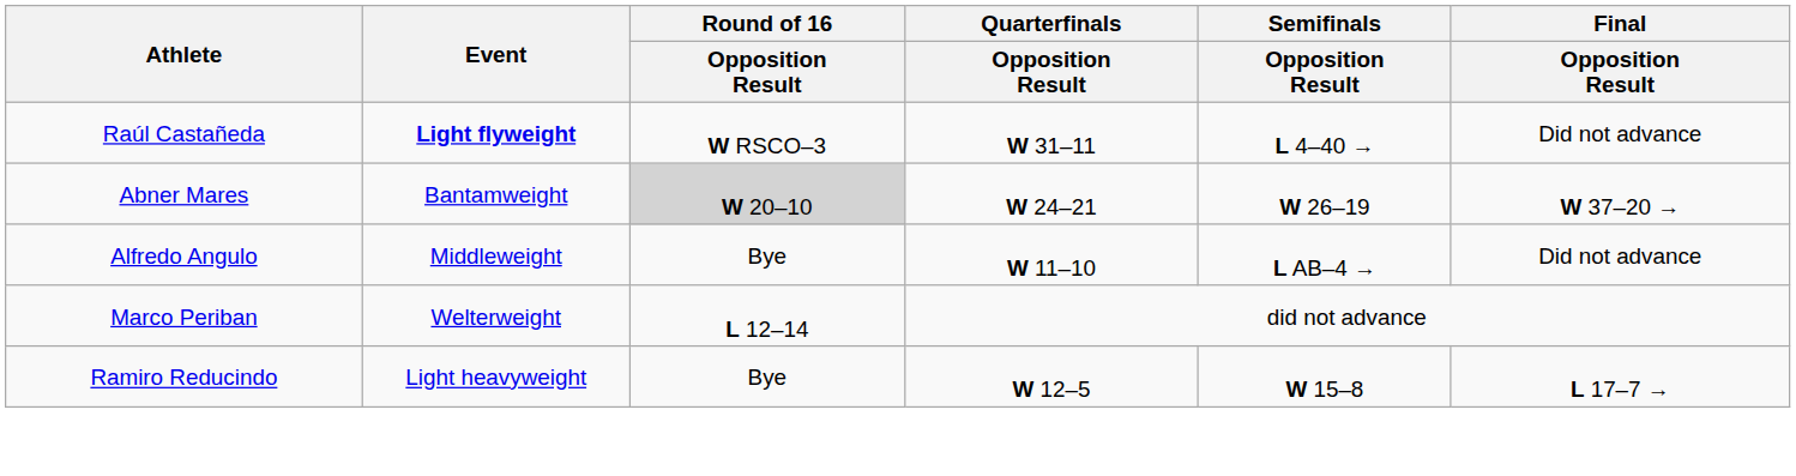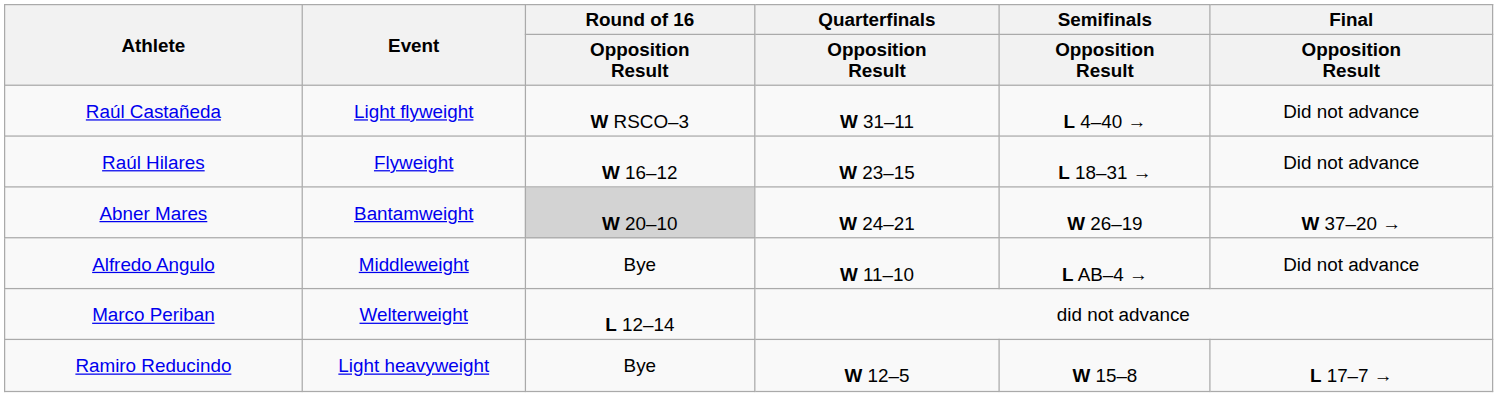Raúl Castañeda | Event: bold -> normal
+ row: Raúl Hilares | Flyweight | W 16–12 | W 23–15 | L 18–31 → | Did not advance
